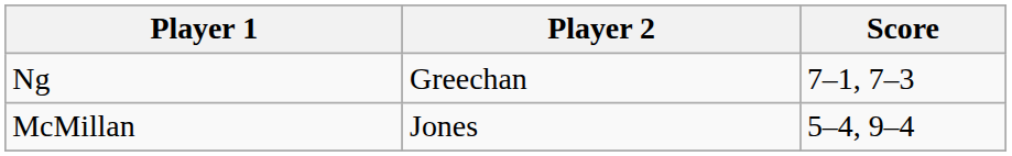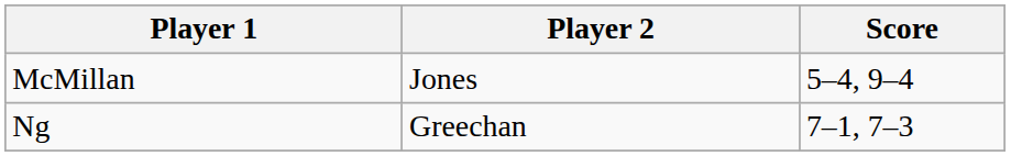rows swapped: Ng <-> McMillan
